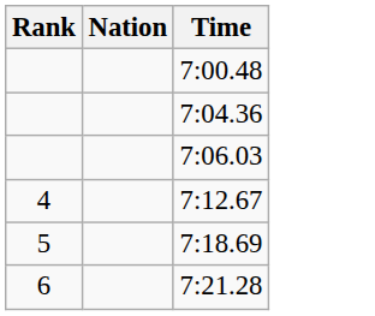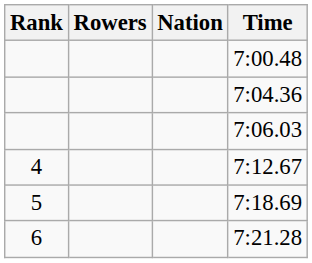+ column: Rowers
